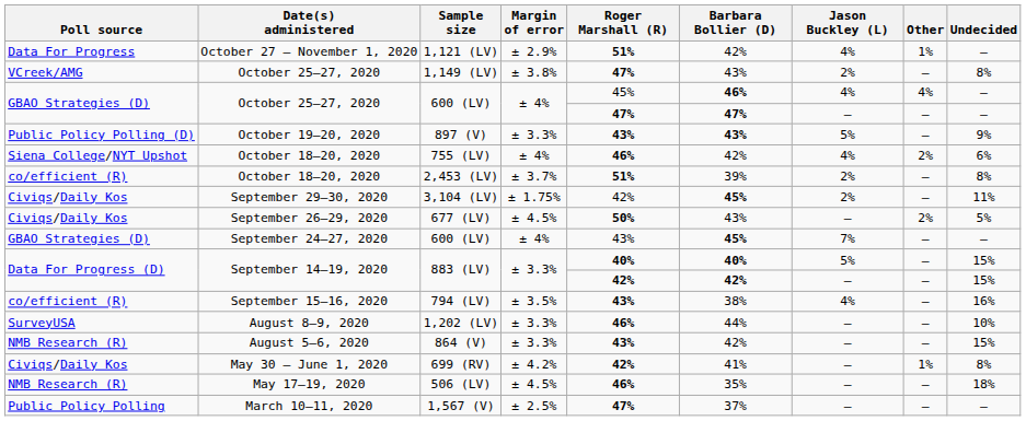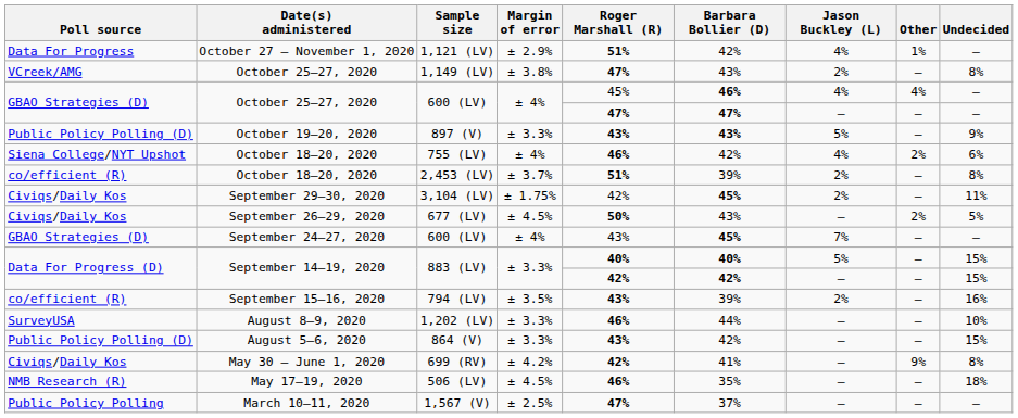794 (LV) | Barbara Bollier (D): 38% -> 39%
794 (LV) | Jason Buckley (L): 4% -> 2%
864 (V) | Poll source: NMB Research (R) -> Public Policy Polling (D)
699 (RV) | Other: 1% -> 9%
